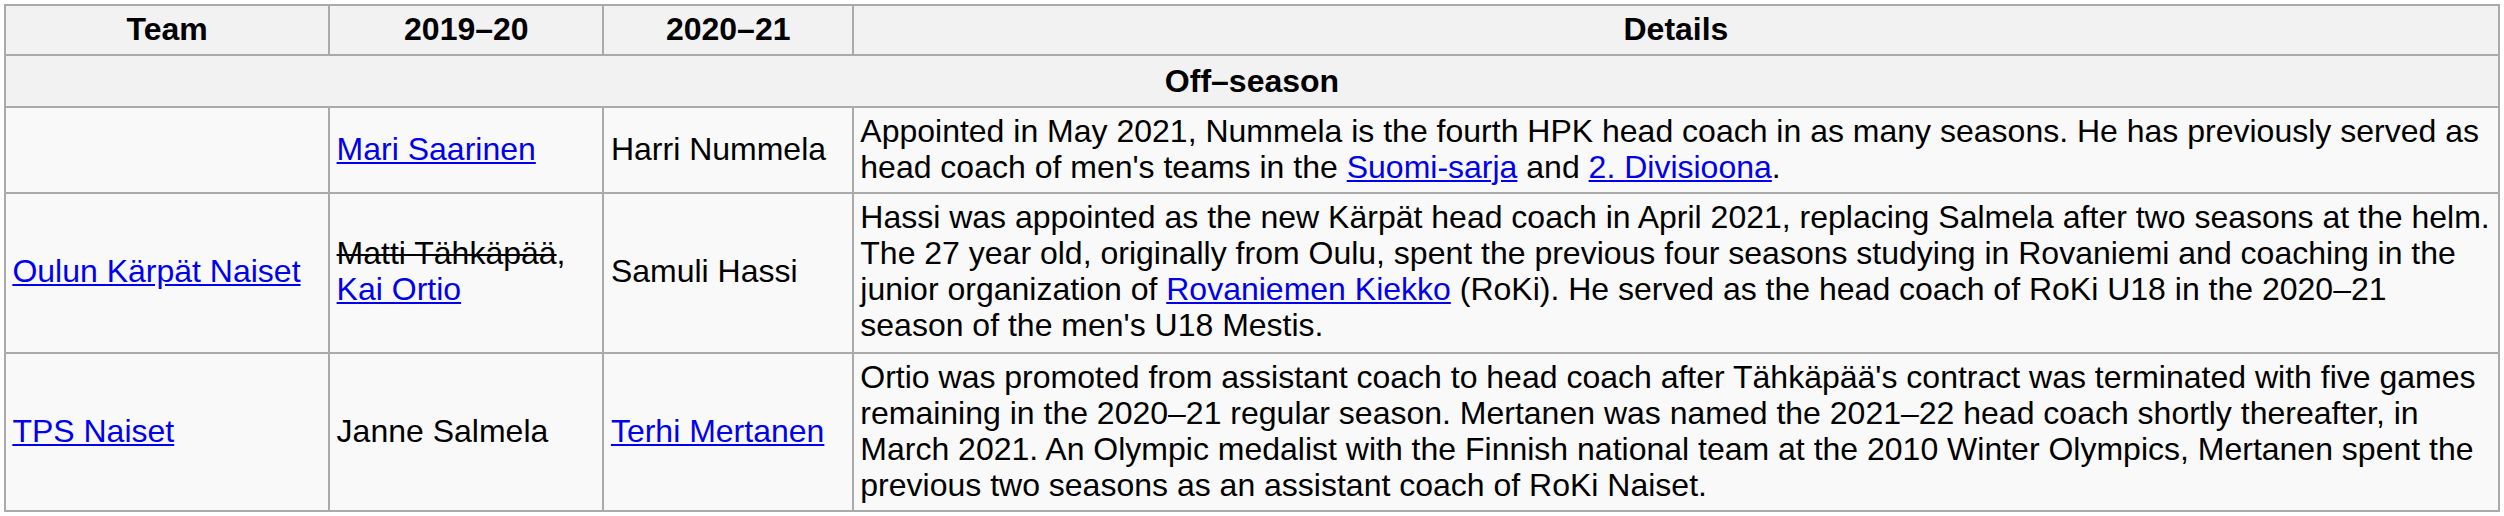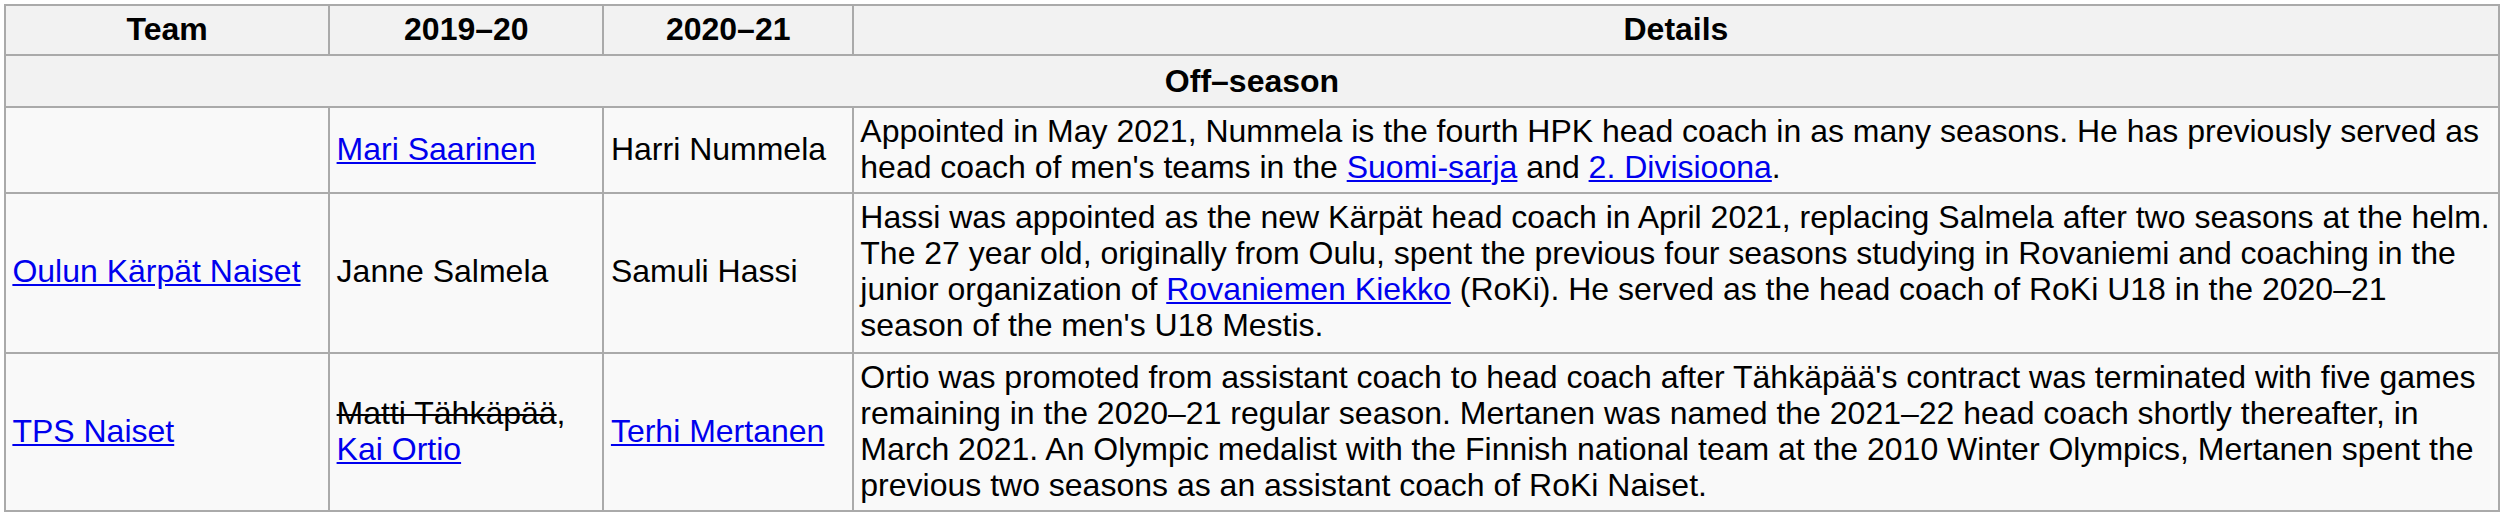Oulun Kärpät Naiset | 2019–20: Matti Tähkäpää, Kai Ortio -> Janne Salmela
TPS Naiset | 2019–20: Janne Salmela -> Matti Tähkäpää, Kai Ortio
